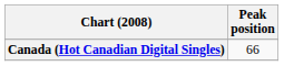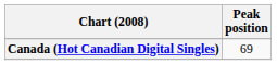Canada (Hot Canadian Digital Singles) | Peak position: 66 -> 69
